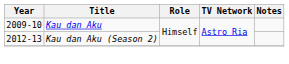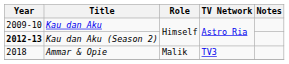Kau dan Aku (Season 2) | Year: normal -> bold
+ row: 2018 | Ammar & Opie | Malik | TV3
